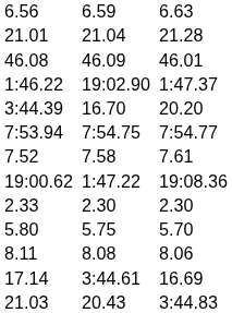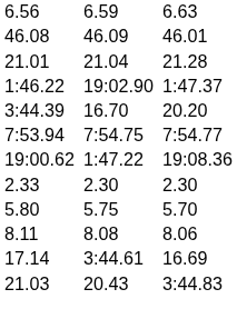rows swapped: 21.01 <-> 46.08
- row: 7.52 | 7.58 | 7.61
